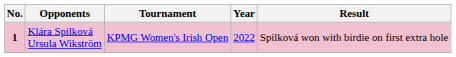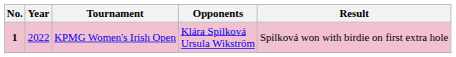columns swapped: Year <-> Opponents
